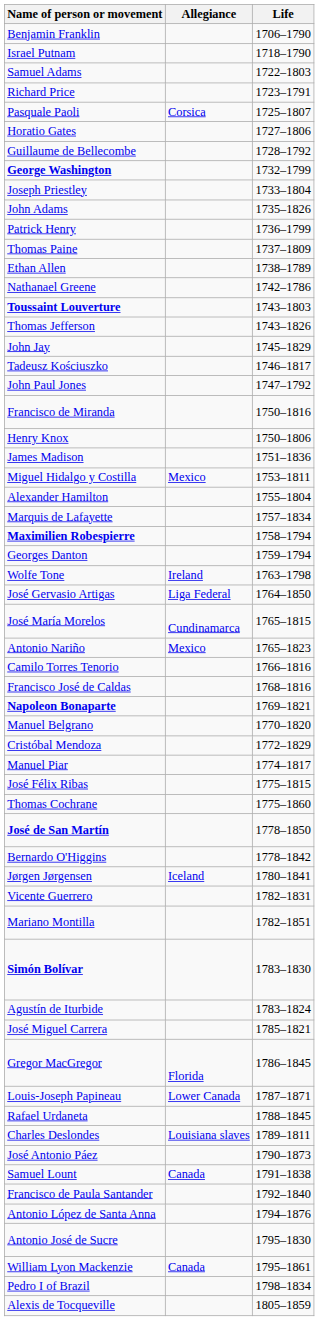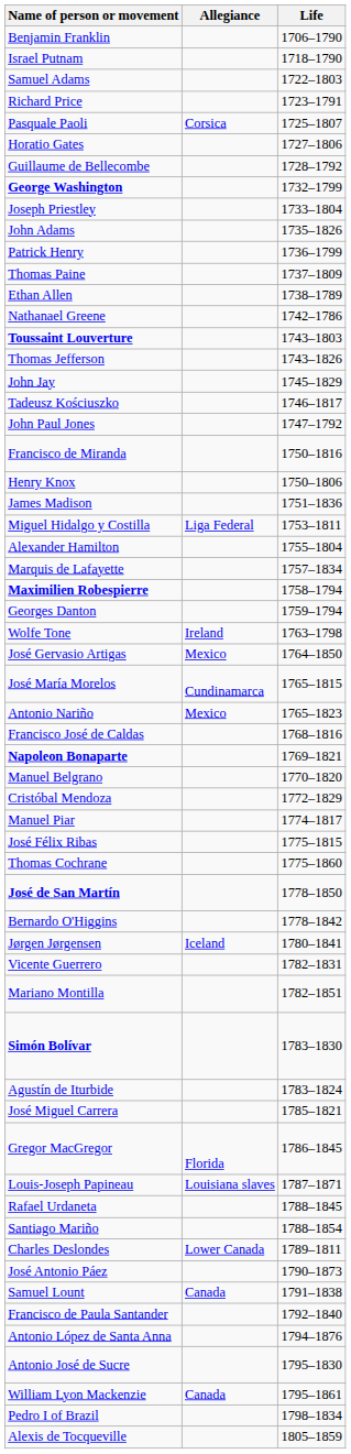Miguel Hidalgo y Costilla | Allegiance: Mexico -> Liga Federal
José Gervasio Artigas | Allegiance: Liga Federal -> Mexico
- row: Camilo Torres Tenorio | 1766–1816
Louis-Joseph Papineau | Allegiance: Lower Canada -> Louisiana slaves
+ row: Santiago Mariño | 1788–1854
Charles Deslondes | Allegiance: Louisiana slaves -> Lower Canada
